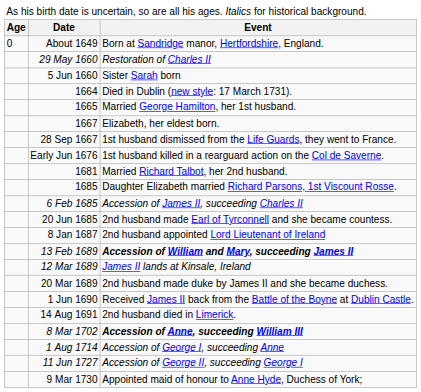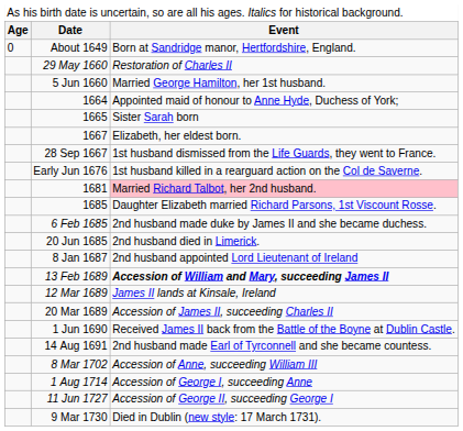5 Jun 1660 | column 3: Sister Sarah born -> Married George Hamilton, her 1st husband.
1664 | column 3: Died in Dublin (new style: 17 March 1731). -> Appointed maid of honour to Anne Hyde, Duchess of York;
1665 | column 3: Married George Hamilton, her 1st husband. -> Sister Sarah born
1681 | column 3: no background -> pink background
6 Feb 1685 | column 3: Accession of James II, succeeding Charles II -> 2nd husband made duke by James II and she became duchess.
20 Jun 1685 | column 3: 2nd husband made Earl of Tyrconnell and she became countess. -> 2nd husband died in Limerick.
20 Mar 1689 | column 3: 2nd husband made duke by James II and she became duchess. -> Accession of James II, succeeding Charles II
14 Aug 1691 | column 3: 2nd husband died in Limerick. -> 2nd husband made Earl of Tyrconnell and she became countess.
8 Mar 1702 | column 3: bold -> normal
9 Mar 1730 | column 3: Appointed maid of honour to Anne Hyde, Duchess of York; -> Died in Dublin (new style: 17 March 1731).
